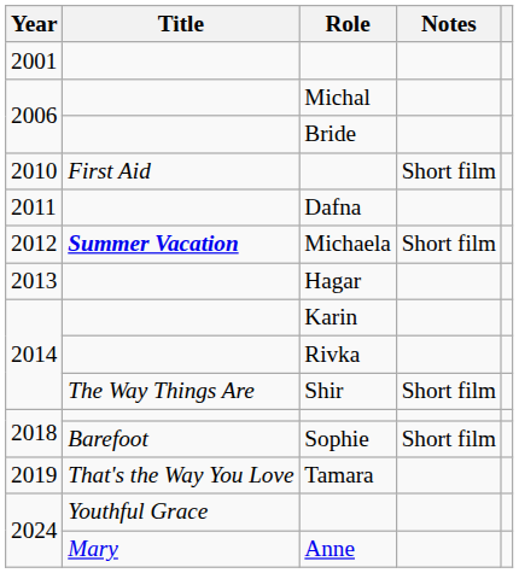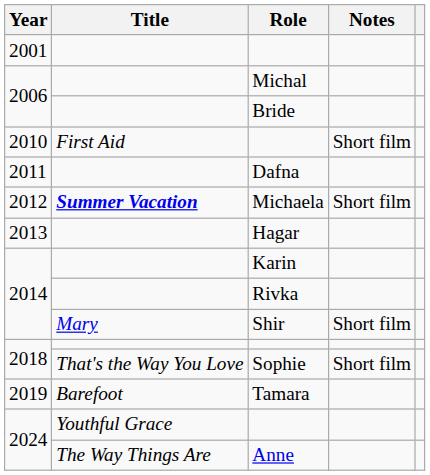Shir | Title: The Way Things Are -> Mary
Sophie | Title: Barefoot -> That's the Way You Love
Tamara | Title: That's the Way You Love -> Barefoot
Anne | Title: Mary -> The Way Things Are
